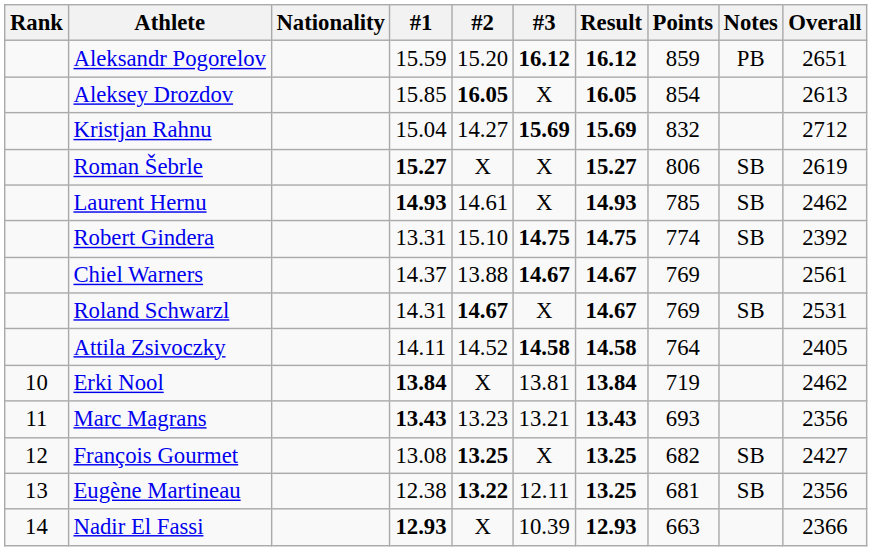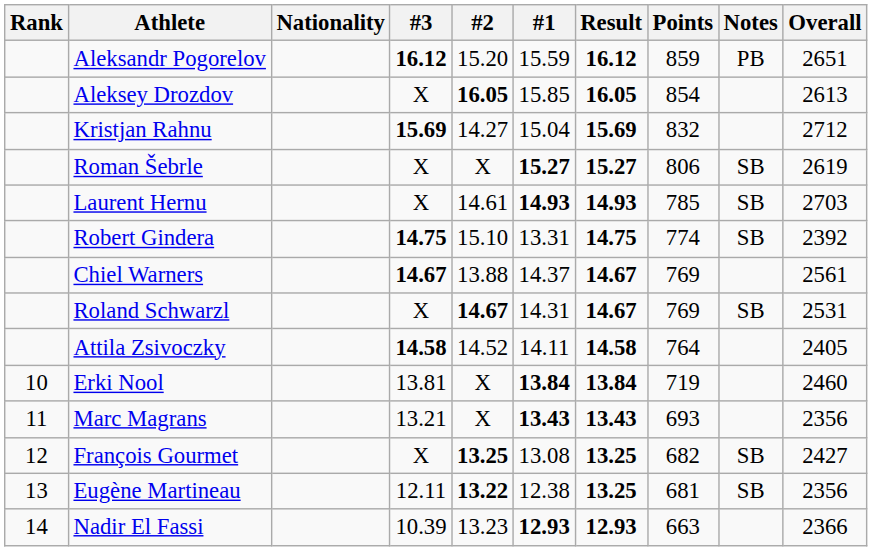columns swapped: #1 <-> #3
Laurent Hernu | Overall: 2462 -> 2703
Erki Nool | Overall: 2462 -> 2460
Marc Magrans | #2: 13.23 -> X
Nadir El Fassi | #2: X -> 13.23
